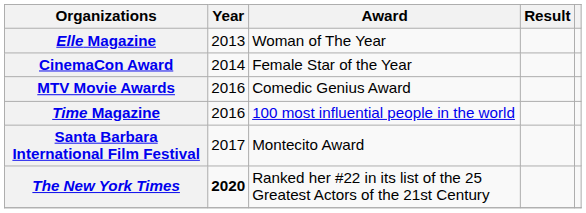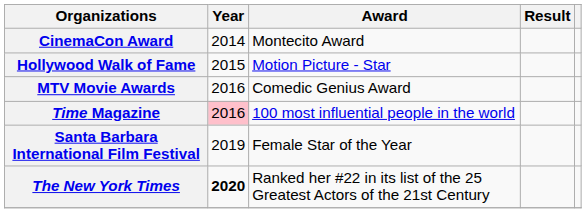- row: Elle Magazine | 2013 | Woman of The Year
CinemaCon Award | Award: Female Star of the Year -> Montecito Award
+ row: Hollywood Walk of Fame | 2015 | Motion Picture - Star
Time Magazine | Year: no background -> pink background
Santa Barbara International Film Festival | Year: 2017 -> 2019
Santa Barbara International Film Festival | Award: Montecito Award -> Female Star of the Year
